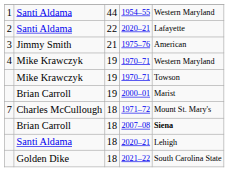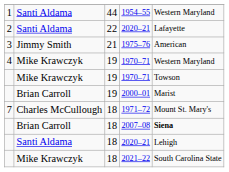2021–22 | column 2: Golden Dike -> Mike Krawczyk
